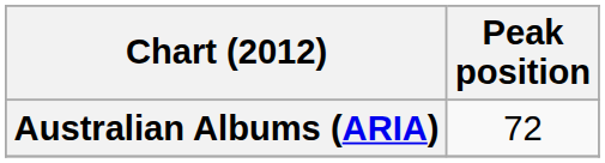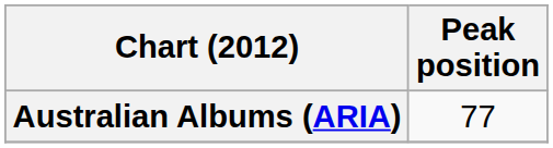Australian Albums (ARIA) | Peak position: 72 -> 77
